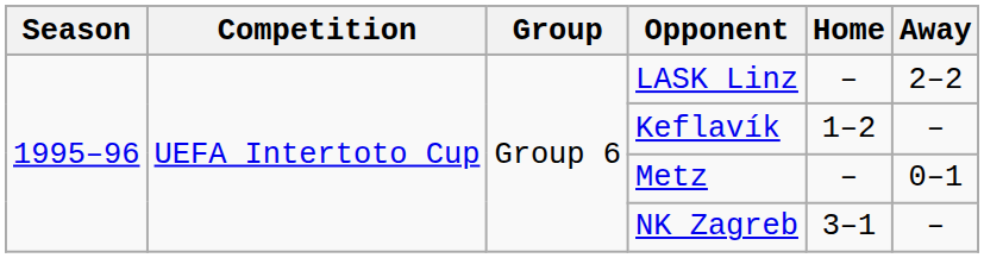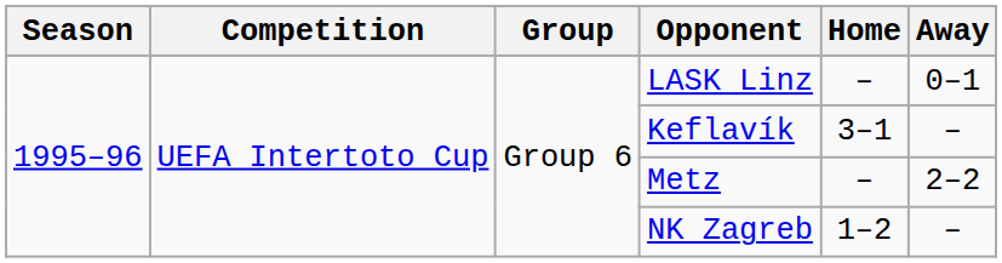LASK Linz | Away: 2–2 -> 0–1
Keflavík | Home: 1–2 -> 3–1
Metz | Away: 0–1 -> 2–2
NK Zagreb | Home: 3–1 -> 1–2
